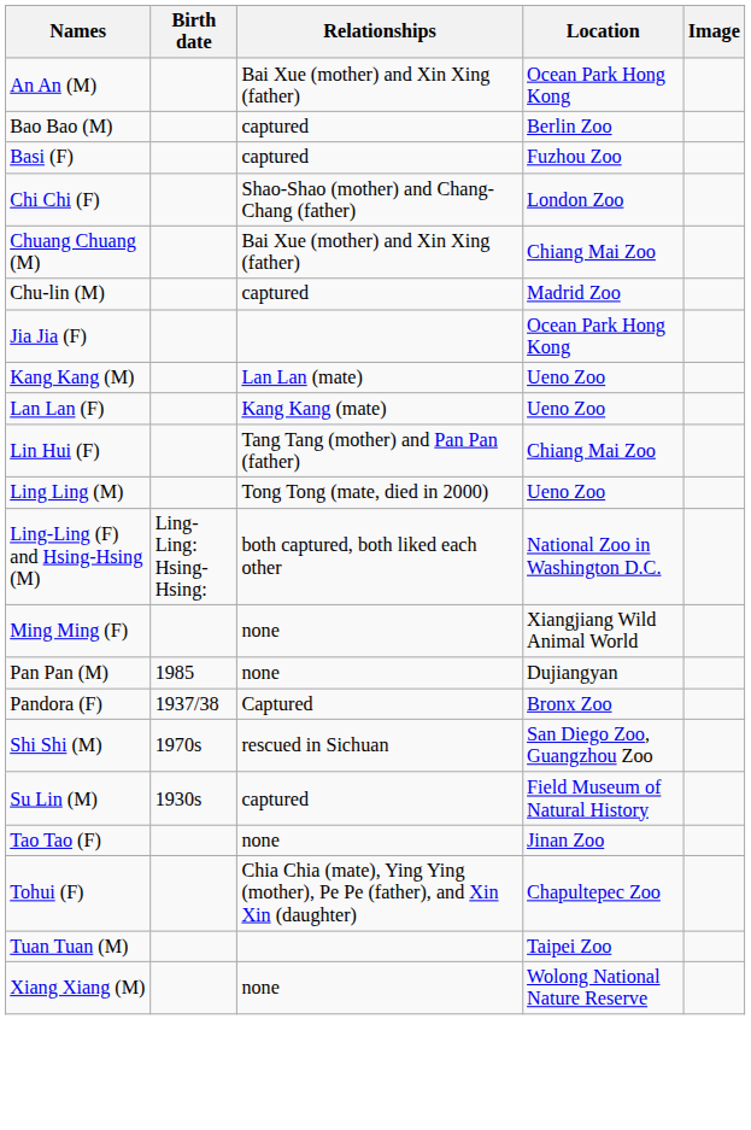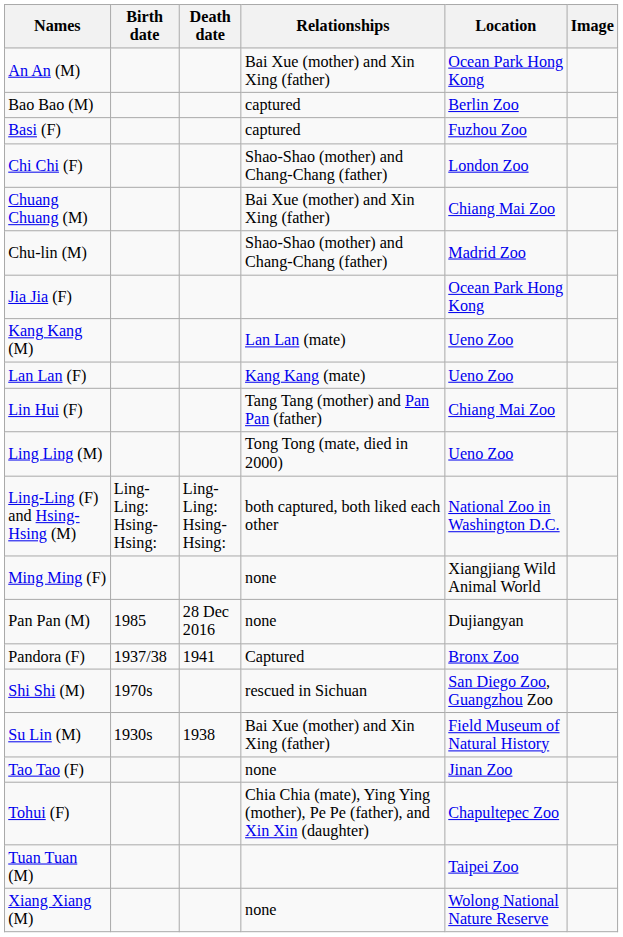+ column: Death date | Ling-Ling: Hsing-Hsing: | 28 Dec 2016 | 1941 | 1938
Chu-lin (M) | Relationships: captured -> Shao-Shao (mother) and Chang-Chang (father)
Su Lin (M) | Relationships: captured -> Bai Xue (mother) and Xin Xing (father)
